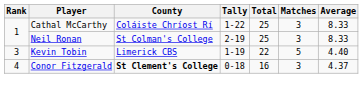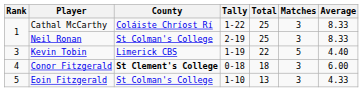Conor Fitzgerald | Total: 16 -> 18
Conor Fitzgerald | Average: 4.37 -> 6.00
+ row: 5 | Eoin Fitzgerald | St Colman's College | 1-10 | 13 | 3 | 4.33
